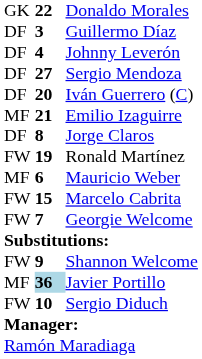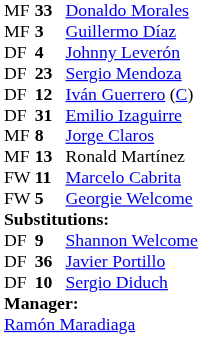Donaldo Morales | column 1: GK -> MF
Donaldo Morales | column 2: 22 -> 33
Guillermo Díaz | column 1: DF -> MF
Sergio Mendoza | column 2: 27 -> 23
Iván Guerrero (C) | column 2: 20 -> 12
Emilio Izaguirre | column 1: MF -> DF
Emilio Izaguirre | column 2: 21 -> 31
Jorge Claros | column 1: DF -> MF
Ronald Martínez | column 1: FW -> MF
Ronald Martínez | column 2: 19 -> 13
- row: MF | 6 | Mauricio Weber
Marcelo Cabrita | column 2: 15 -> 11
Georgie Welcome | column 2: 7 -> 5
Shannon Welcome | column 1: FW -> DF
Javier Portillo | column 1: MF -> DF
Javier Portillo | column 2: lightblue background -> no background
Sergio Diduch | column 1: FW -> DF
